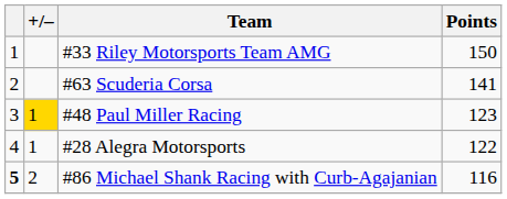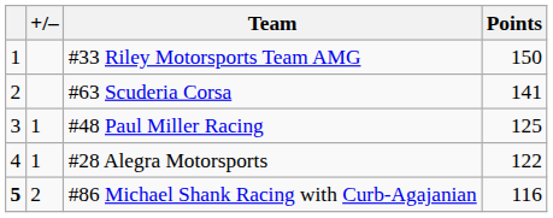#48 Paul Miller Racing | +/–: gold background -> no background
#48 Paul Miller Racing | Points: 123 -> 125
